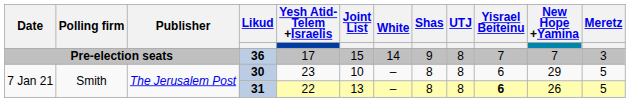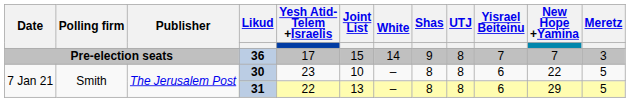30 | New Hope +Yamina: 29 -> 22
31 | Yisrael Beiteinu: bold -> normal
31 | New Hope +Yamina: 26 -> 29
